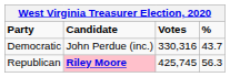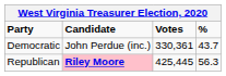Democratic | Votes: 330,316 -> 330,361
Republican | Votes: 425,745 -> 425,445
